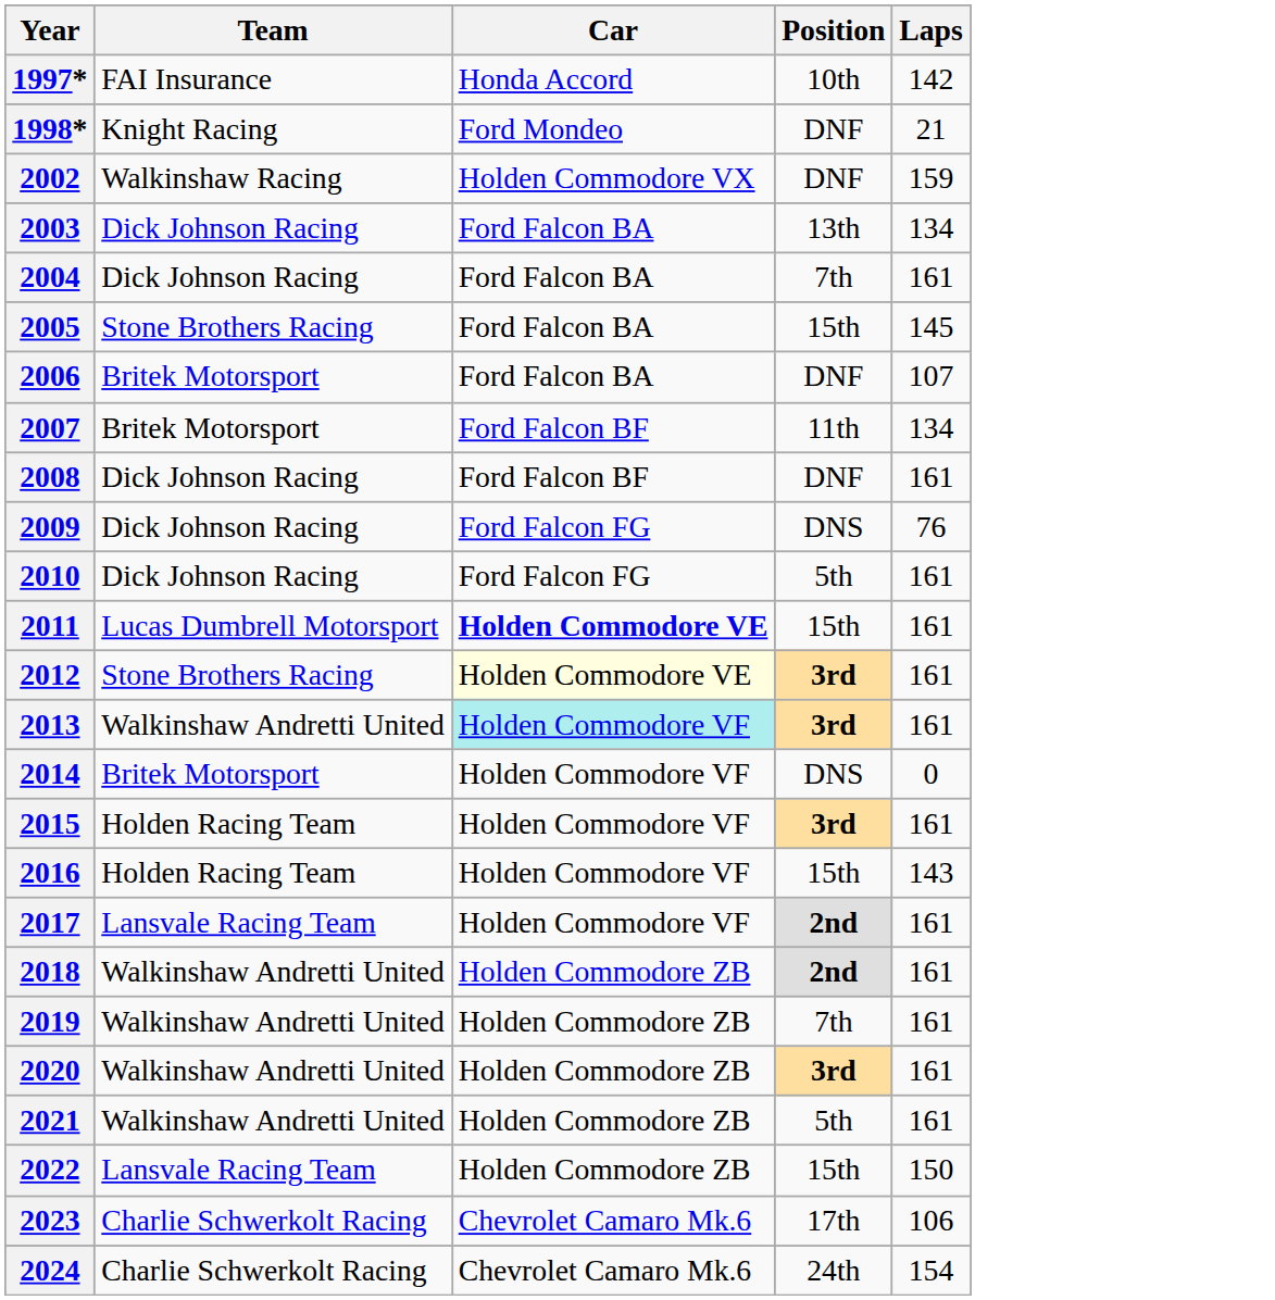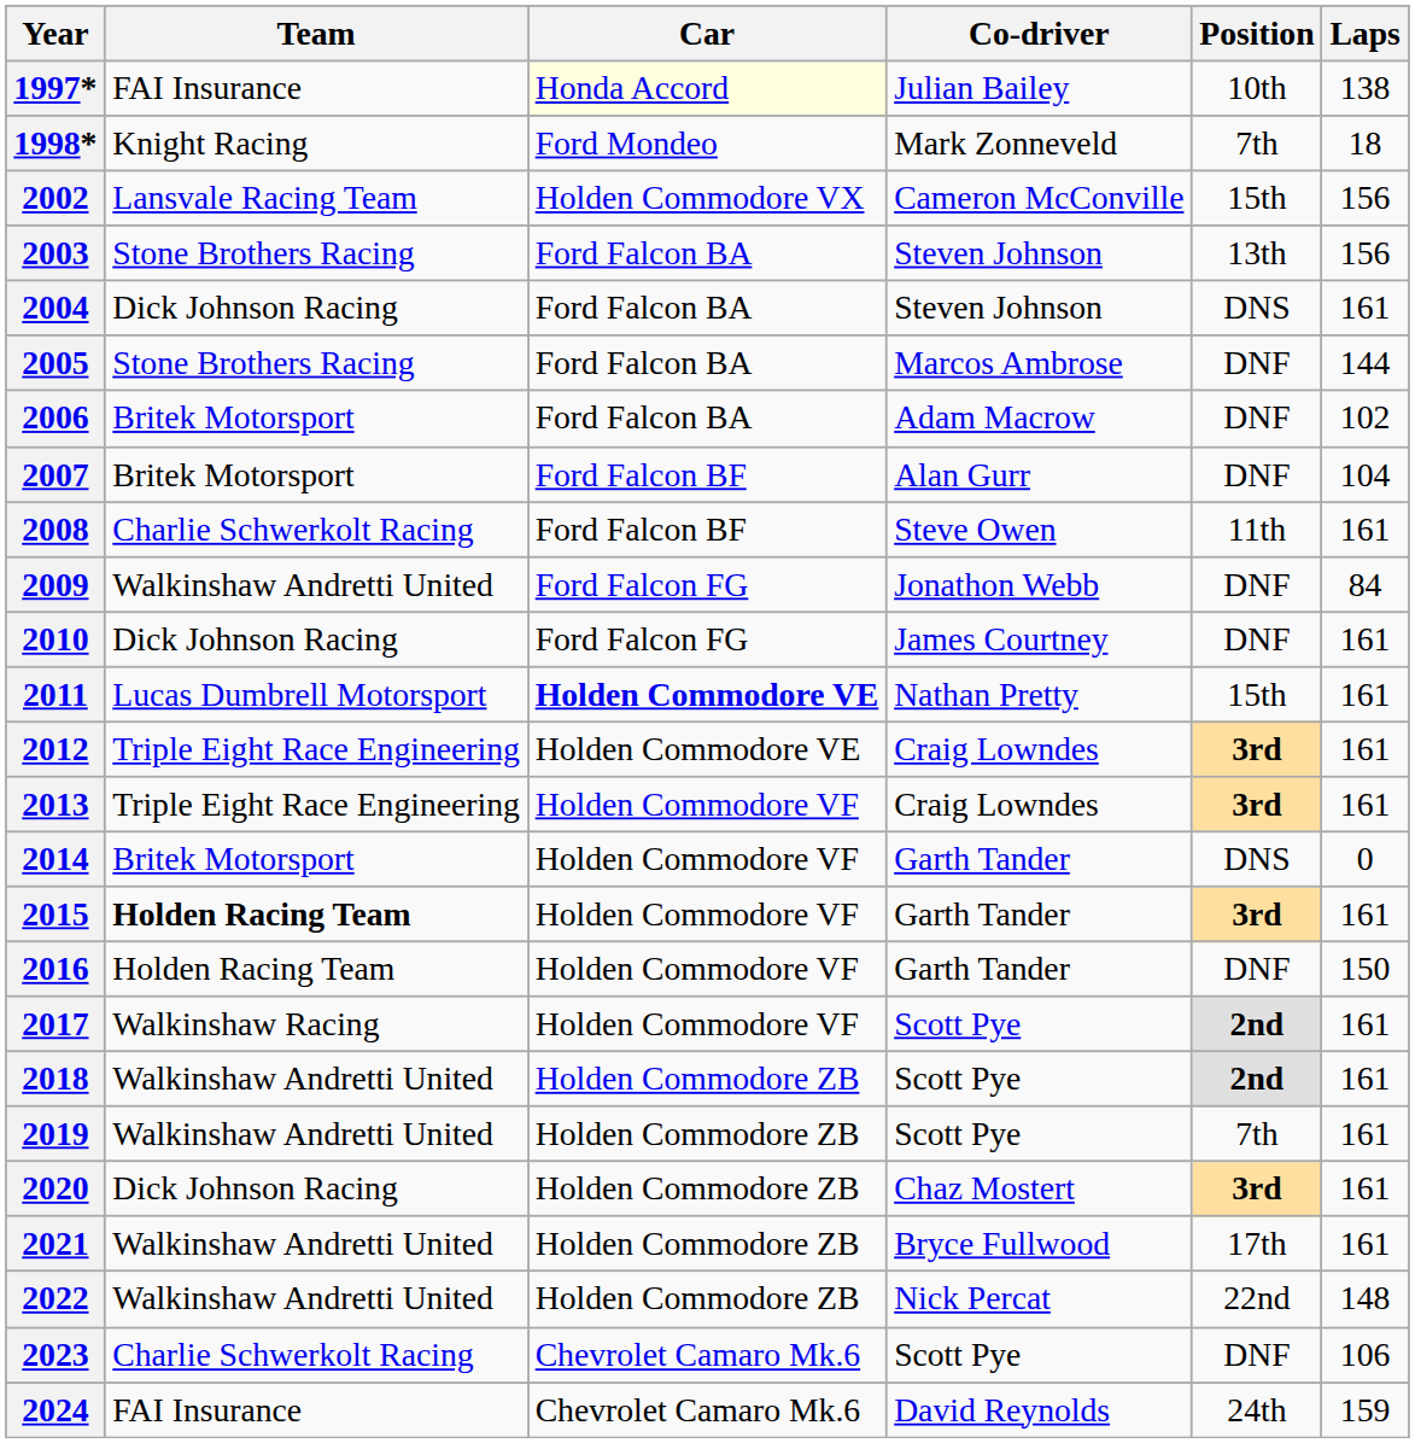+ column: Co-driver | Julian Bailey | Mark Zonneveld | Cameron McConville | Steven Johnson | Steven Johnson | Marcos Ambrose | Adam Macrow | Alan Gurr | Steve Owen | Jonathon Webb | James Courtney | Nathan Pretty | Craig Lowndes | Craig Lowndes | Garth Tander | Garth Tander | Garth Tander | Scott Pye | Scott Pye | Scott Pye | Chaz Mostert | Bryce Fullwood | Nick Percat | Scott Pye | David Reynolds
1997* | Car: no background -> lightyellow background
1997* | Laps: 142 -> 138
1998* | Position: DNF -> 7th
1998* | Laps: 21 -> 18
2002 | Team: Walkinshaw Racing -> Lansvale Racing Team
2002 | Position: DNF -> 15th
2002 | Laps: 159 -> 156
2003 | Team: Dick Johnson Racing -> Stone Brothers Racing
2003 | Laps: 134 -> 156
2004 | Position: 7th -> DNS
2005 | Position: 15th -> DNF
2005 | Laps: 145 -> 144
2006 | Laps: 107 -> 102
2007 | Position: 11th -> DNF
2007 | Laps: 134 -> 104
2008 | Team: Dick Johnson Racing -> Charlie Schwerkolt Racing
2008 | Position: DNF -> 11th
2009 | Team: Dick Johnson Racing -> Walkinshaw Andretti United
2009 | Position: DNS -> DNF
2009 | Laps: 76 -> 84
2010 | Position: 5th -> DNF
2012 | Team: Stone Brothers Racing -> Triple Eight Race Engineering
2012 | Car: lightyellow background -> no background
2013 | Team: Walkinshaw Andretti United -> Triple Eight Race Engineering
2013 | Car: paleturquoise background -> no background
2015 | Team: normal -> bold
2016 | Position: 15th -> DNF
2016 | Laps: 143 -> 150
2017 | Team: Lansvale Racing Team -> Walkinshaw Racing
2020 | Team: Walkinshaw Andretti United -> Dick Johnson Racing
2021 | Position: 5th -> 17th
2022 | Team: Lansvale Racing Team -> Walkinshaw Andretti United
2022 | Position: 15th -> 22nd
2022 | Laps: 150 -> 148
2023 | Position: 17th -> DNF
2024 | Team: Charlie Schwerkolt Racing -> FAI Insurance
2024 | Laps: 154 -> 159
